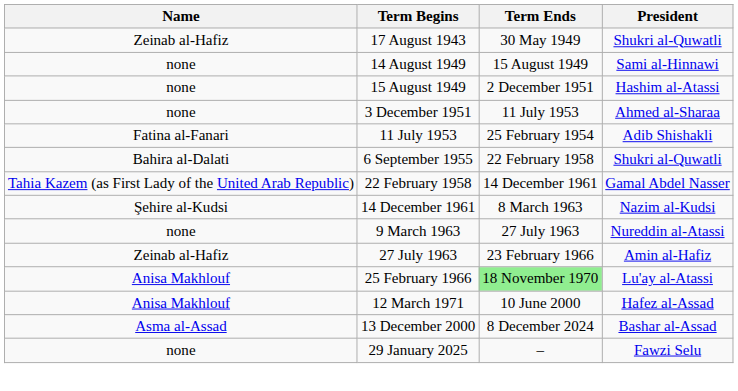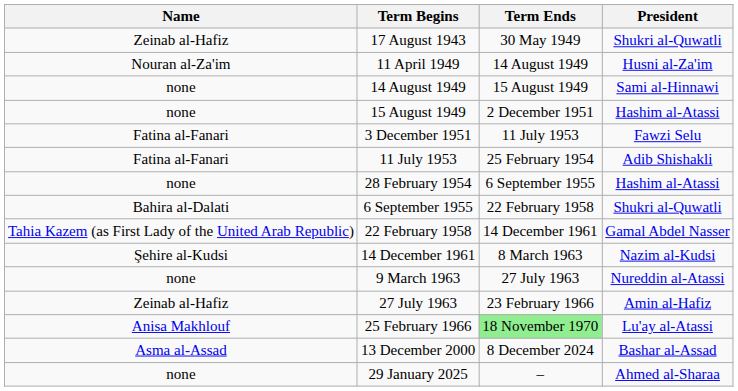+ row: Nouran al-Za'im | 11 April 1949 | 14 August 1949 | Husni al-Za'im
3 December 1951 | Name: none -> Fatina al-Fanari
3 December 1951 | President: Ahmed al-Sharaa -> Fawzi Selu
+ row: none | 28 February 1954 | 6 September 1955 | Hashim al-Atassi
- row: Anisa Makhlouf | 12 March 1971 | 10 June 2000 | Hafez al-Assad
29 January 2025 | President: Fawzi Selu -> Ahmed al-Sharaa
